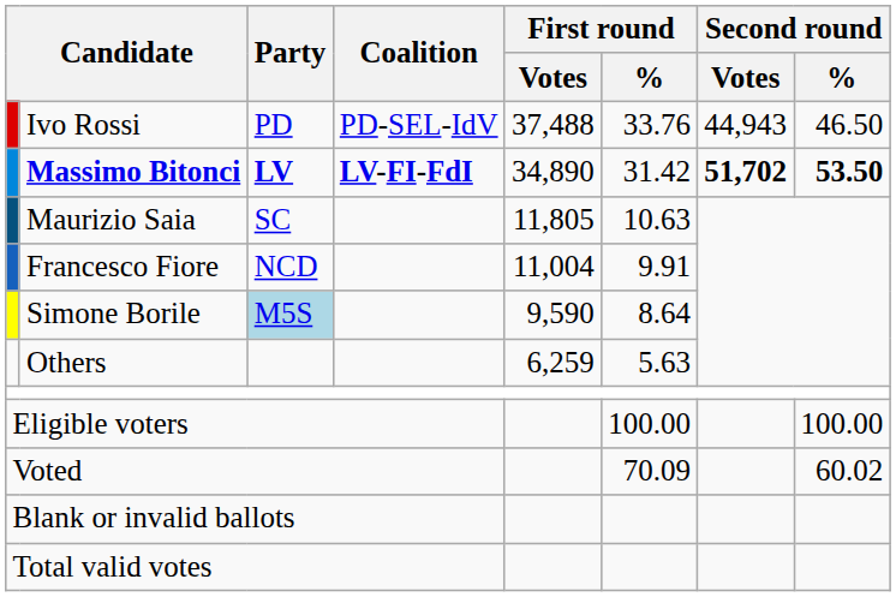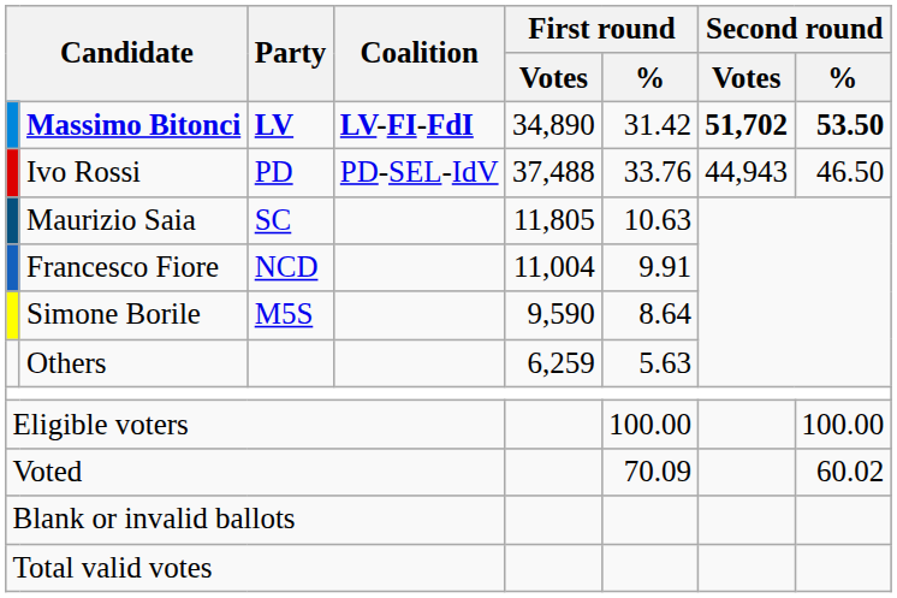rows swapped: Massimo Bitonci <-> Ivo Rossi
Simone Borile | Party: lightblue background -> no background
